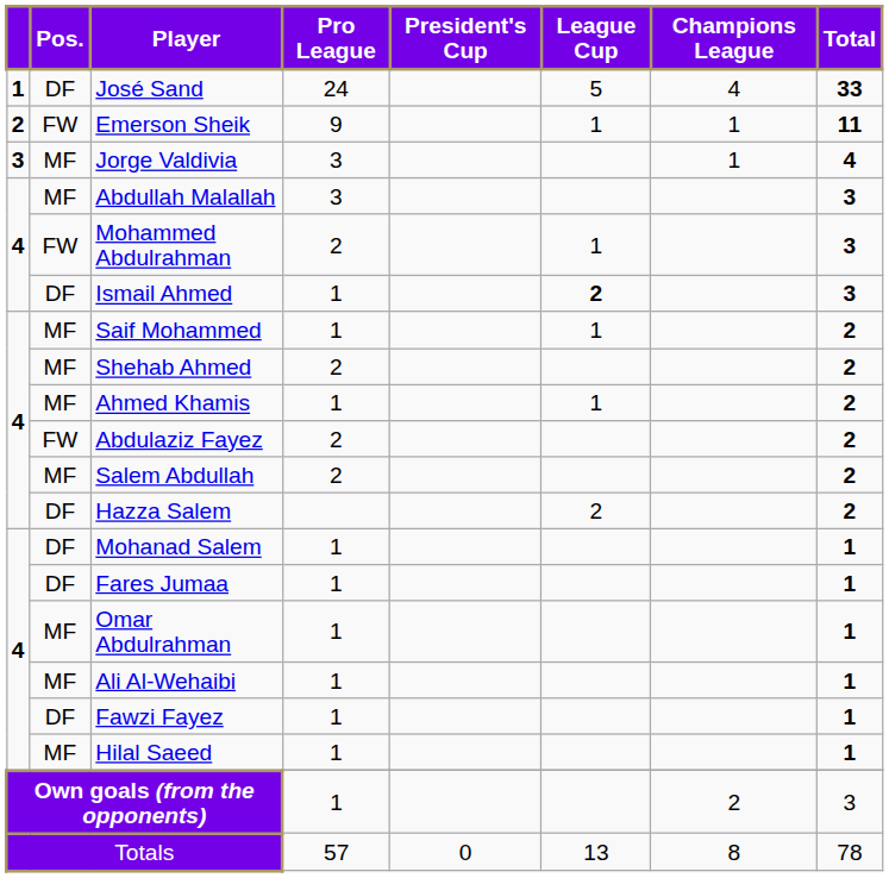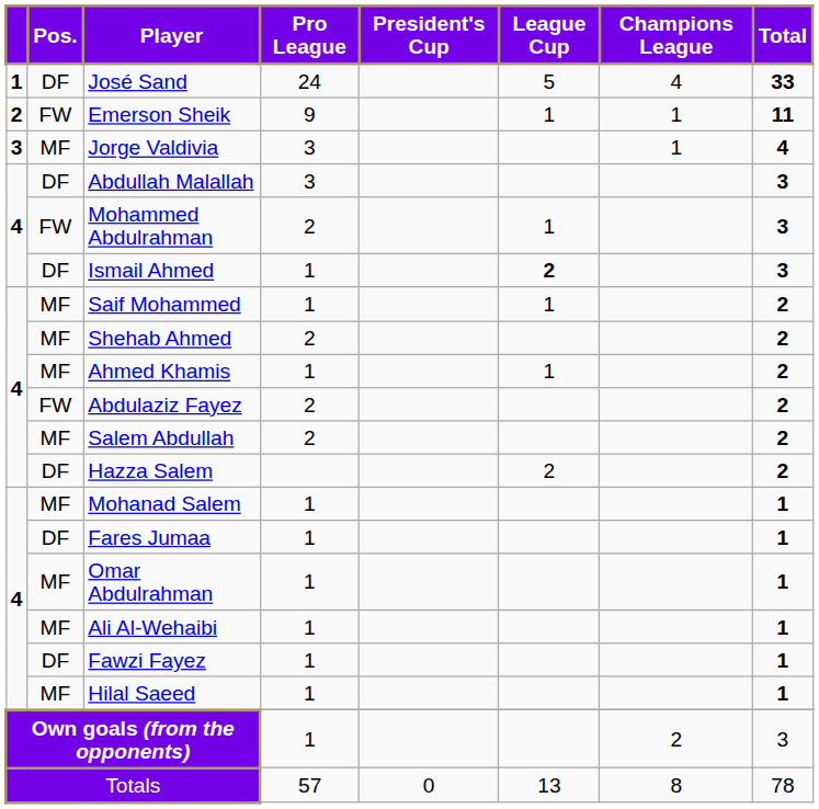Abdullah Malallah | Pos.: MF -> DF
Mohanad Salem | Pos.: DF -> MF
